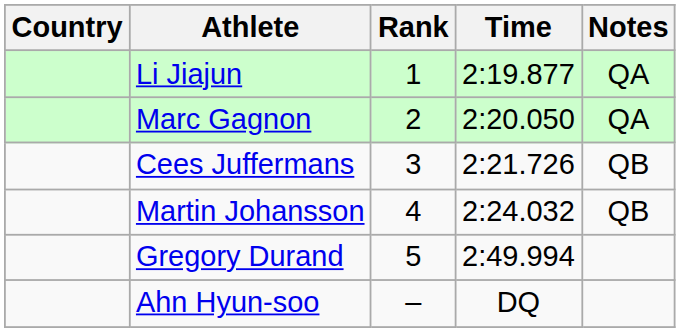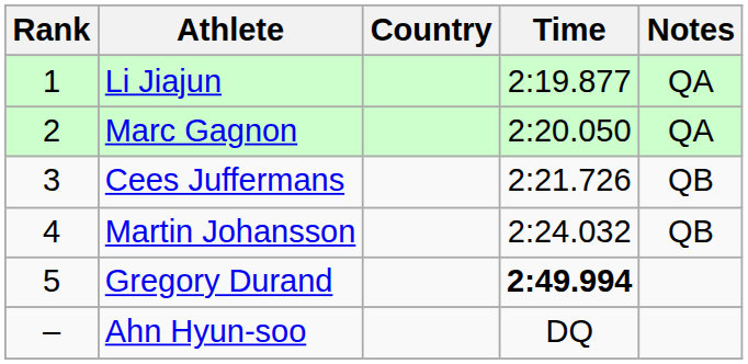columns swapped: Rank <-> Country
Gregory Durand | Time: normal -> bold
